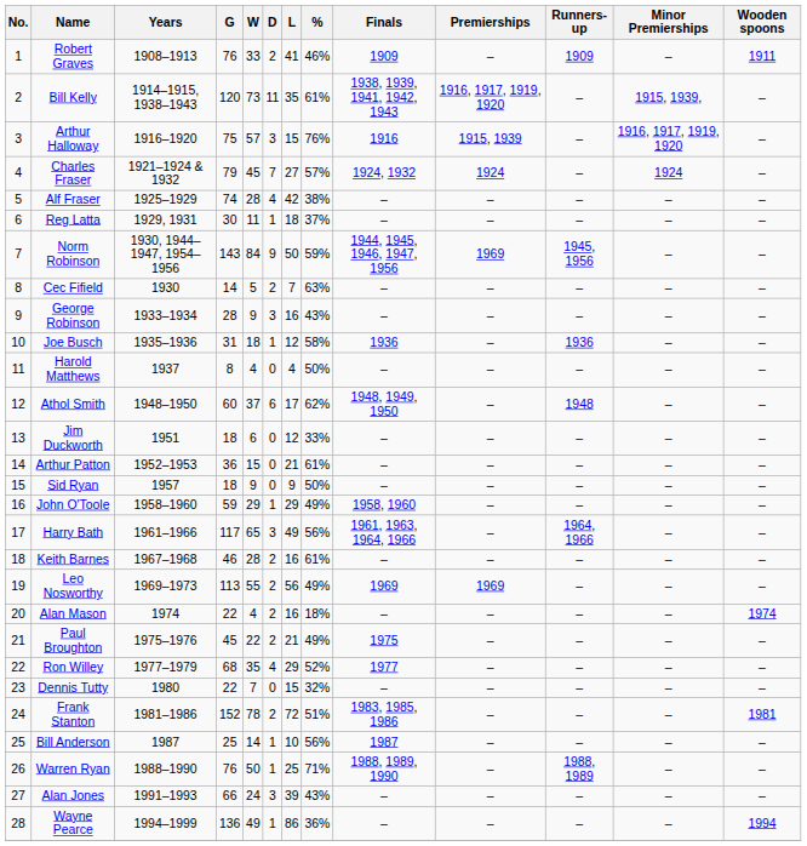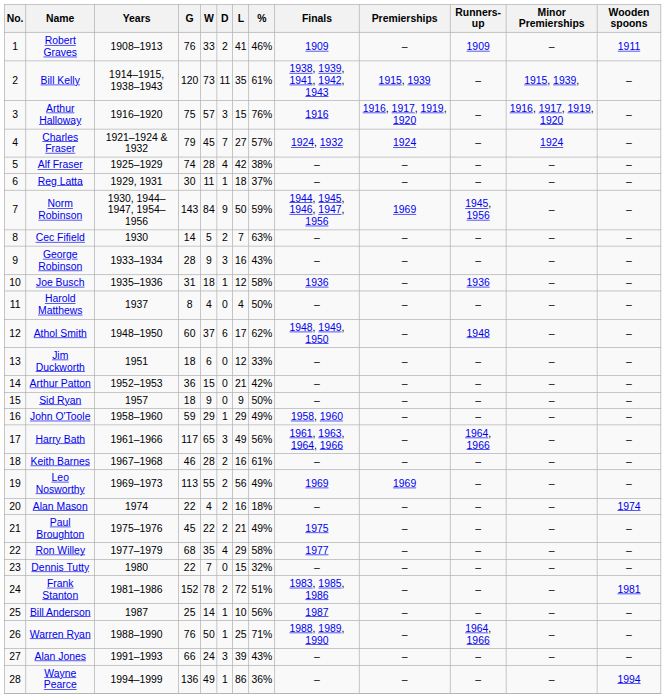Bill Kelly | Premierships: 1916, 1917, 1919, 1920 -> 1915, 1939
Arthur Halloway | Premierships: 1915, 1939 -> 1916, 1917, 1919, 1920
Arthur Patton | %: 61% -> 42%
Ron Willey | %: 52% -> 58%
Warren Ryan | Runners-up: 1988, 1989 -> 1964, 1966
